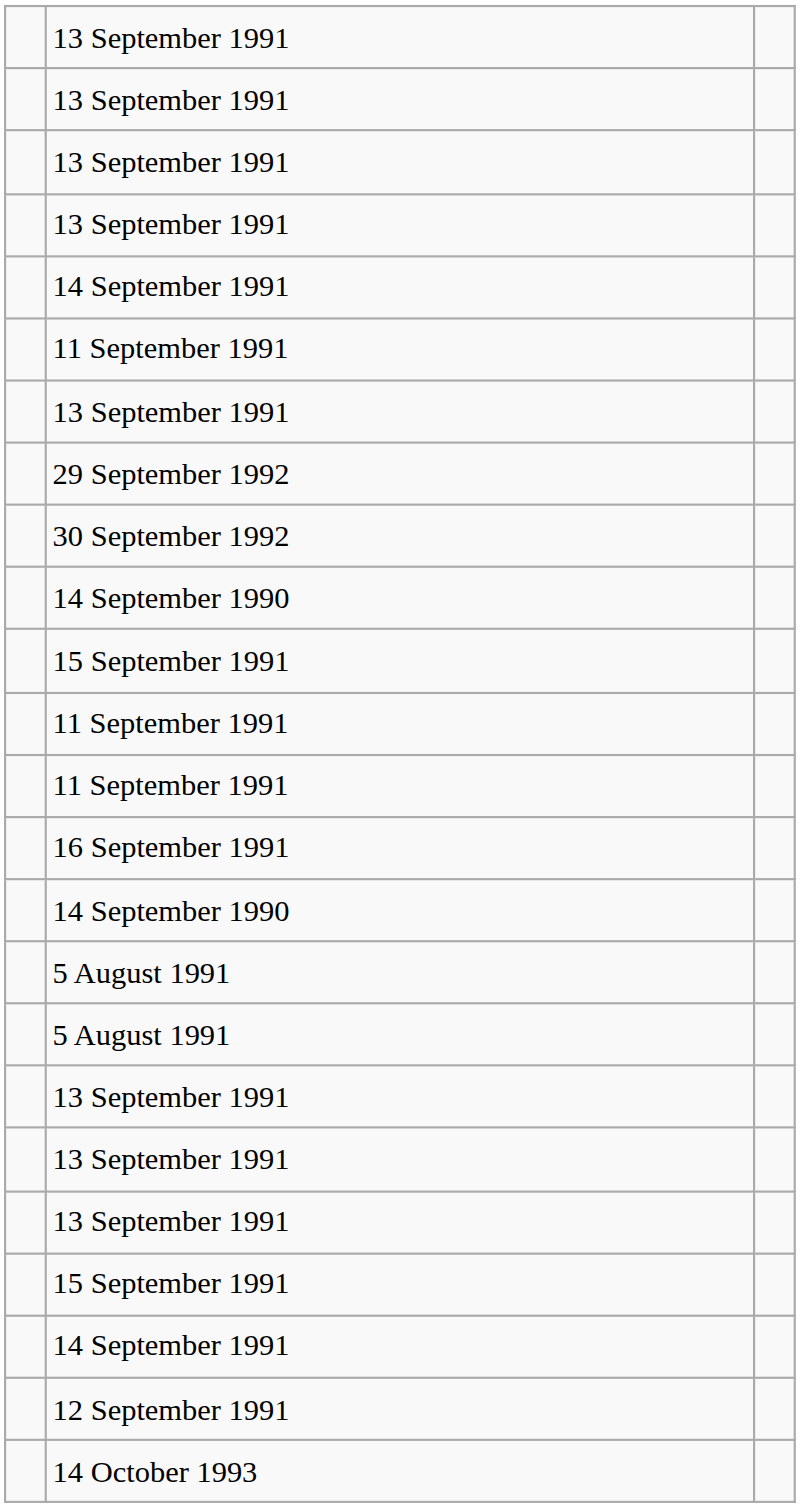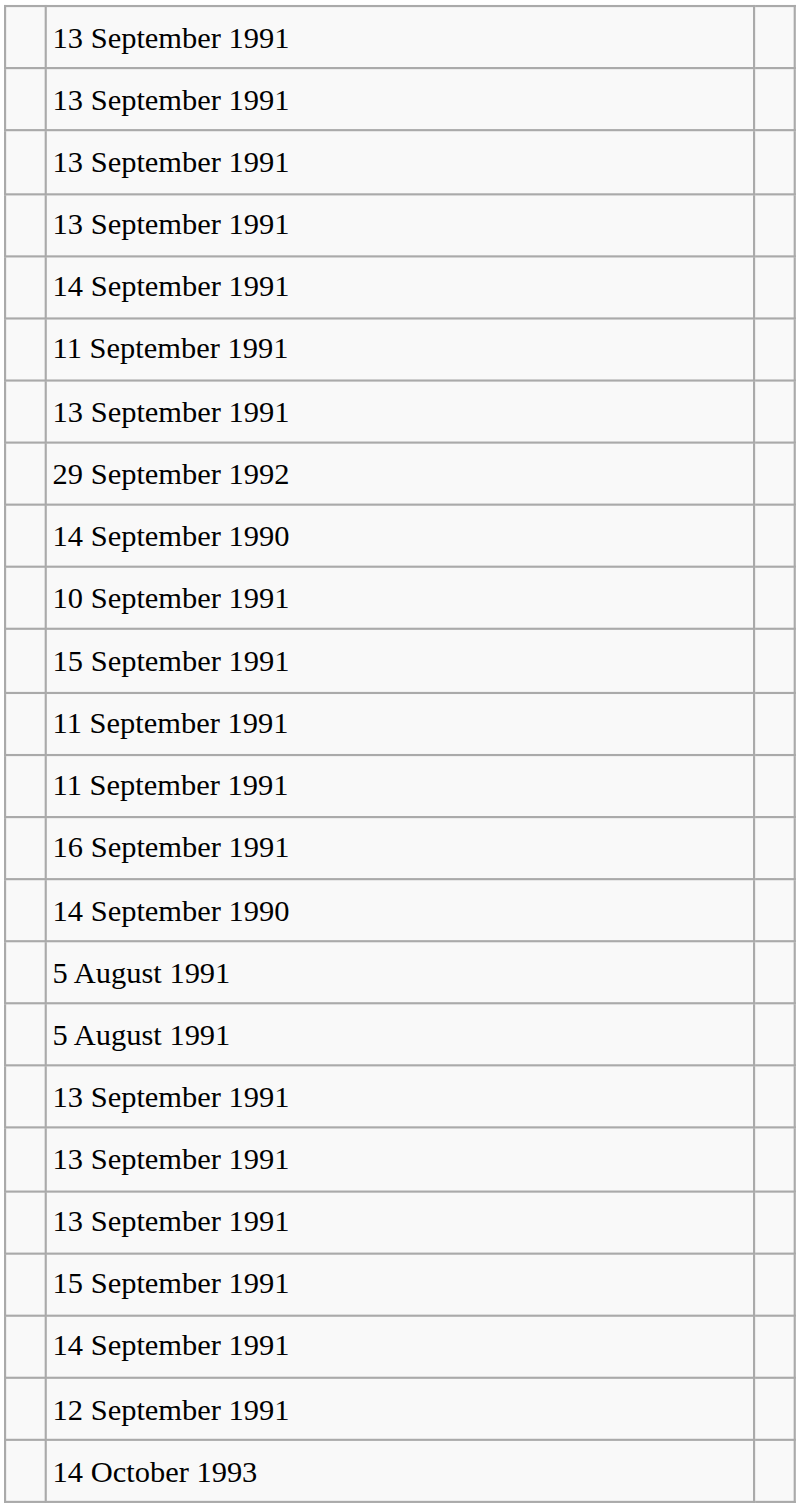- row: 30 September 1992
+ row: 10 September 1991
